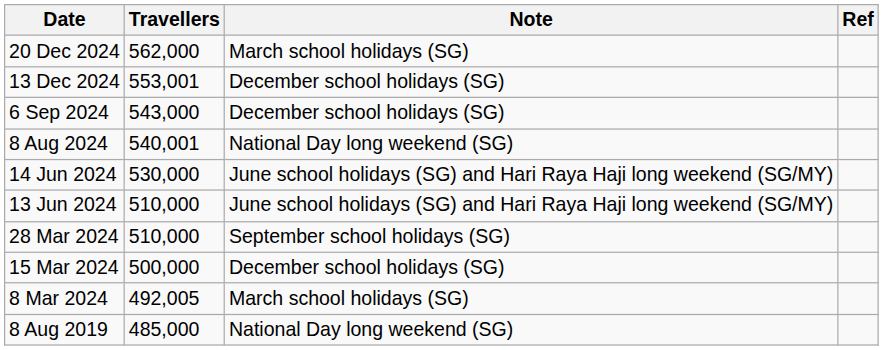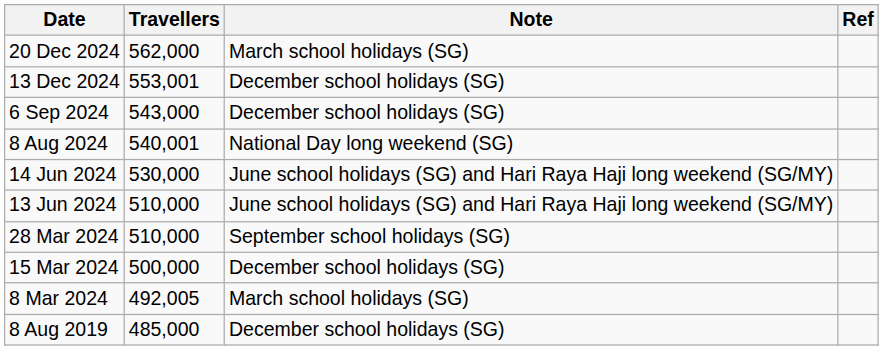8 Aug 2019 | Note: National Day long weekend (SG) -> December school holidays (SG)
